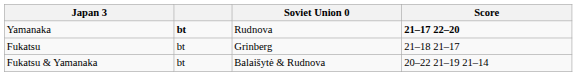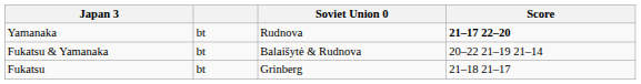Yamanaka | column 2: bold -> normal
rows swapped: Fukatsu <-> Fukatsu & Yamanaka
